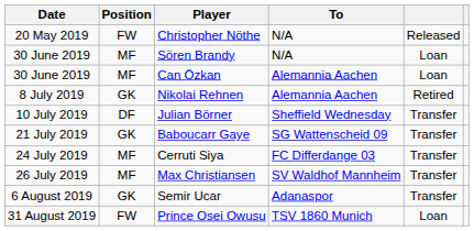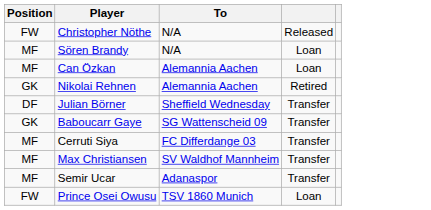- column: Date | 20 May 2019 | 30 June 2019 | 30 June 2019 | 8 July 2019 | 10 July 2019 | 21 July 2019 | 24 July 2019 | 26 July 2019 | 6 August 2019 | 31 August 2019
Semir Ucar | Position: GK -> MF
